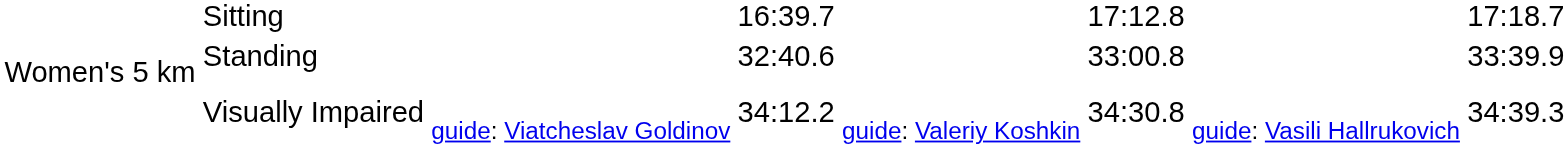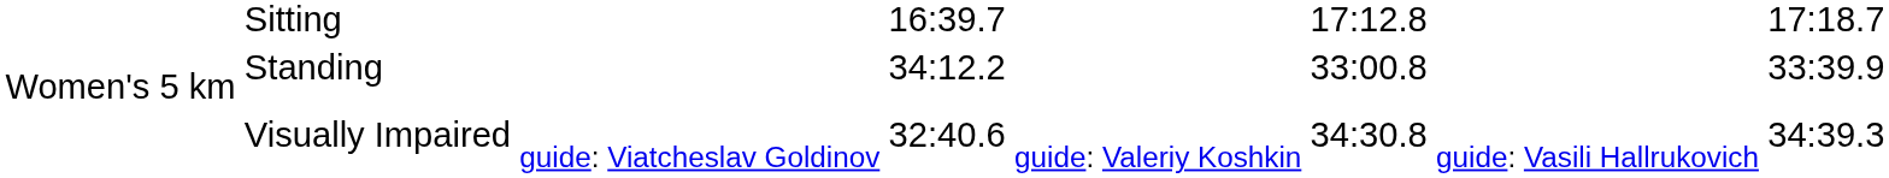Standing | column 4: 32:40.6 -> 34:12.2
Visually Impaired | column 4: 34:12.2 -> 32:40.6
